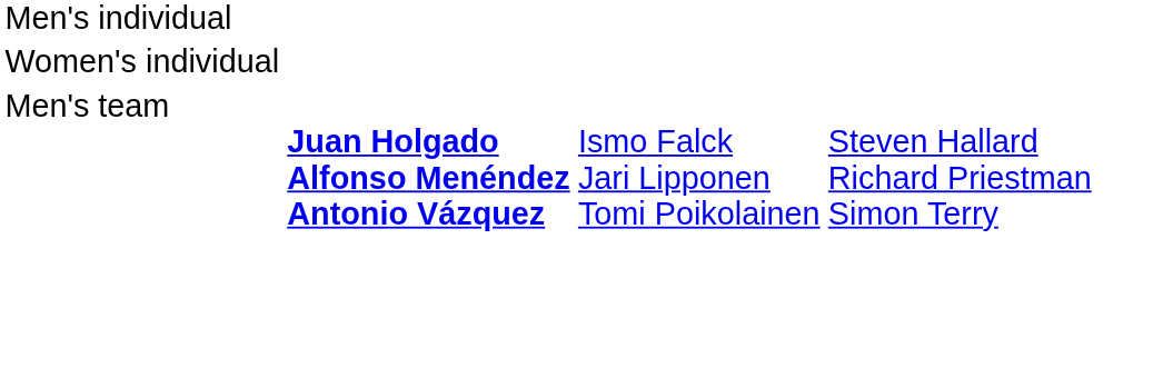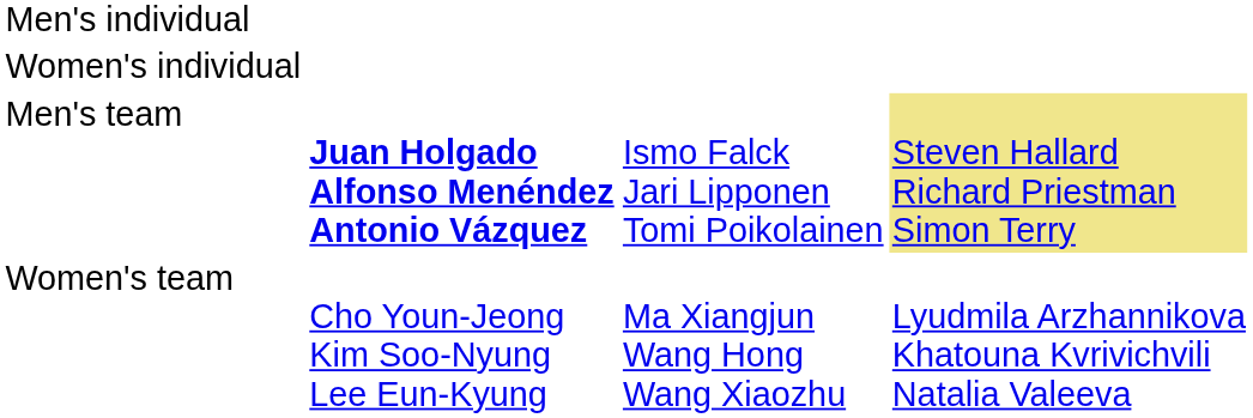Men's team | column 4: no background -> khaki background
+ row: Women's team | Cho Youn-Jeong Kim Soo-Nyung Lee Eun-Kyung | Ma Xiangjun Wang Hong Wang Xiaozhu | Lyudmila Arzhannikova Khatouna Kvrivichvili Natalia Valeeva
